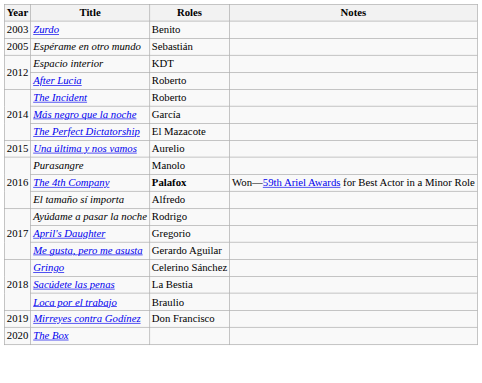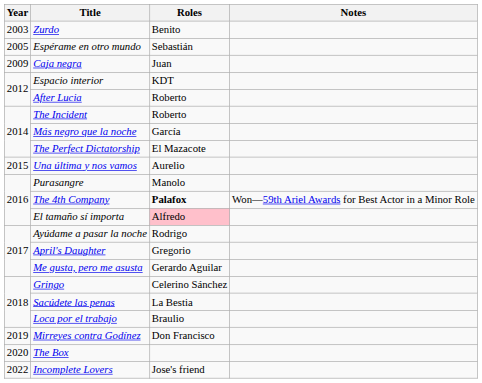+ row: 2009 | Caja negra | Juan
El tamaño sí importa | Roles: no background -> pink background
+ row: 2022 | Incomplete Lovers | Jose's friend
